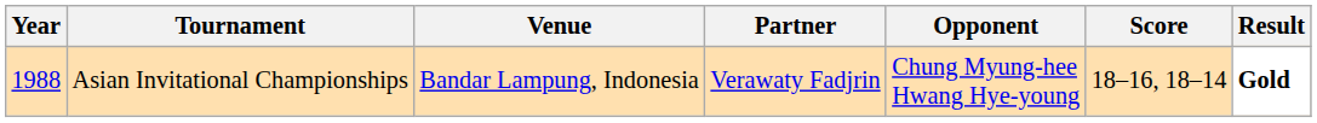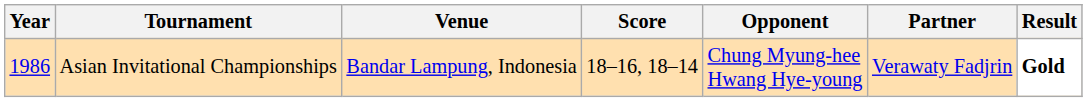columns swapped: Partner <-> Score
Asian Invitational Championships | Year: 1988 -> 1986
